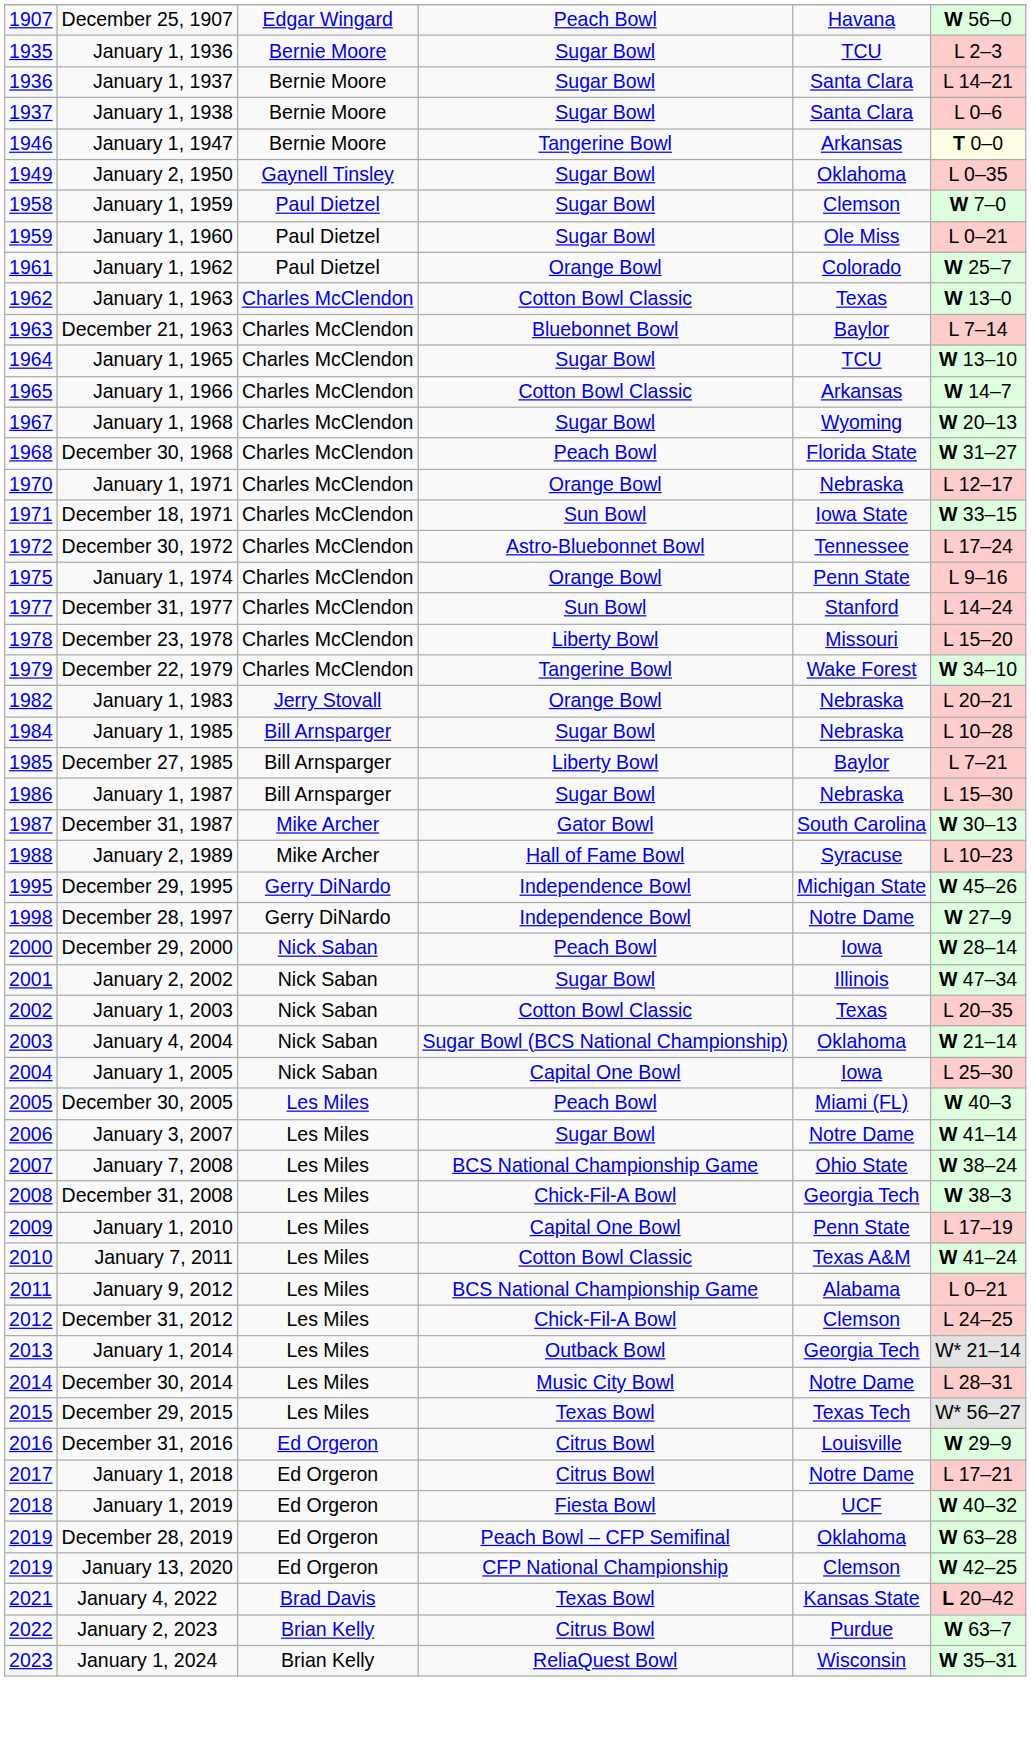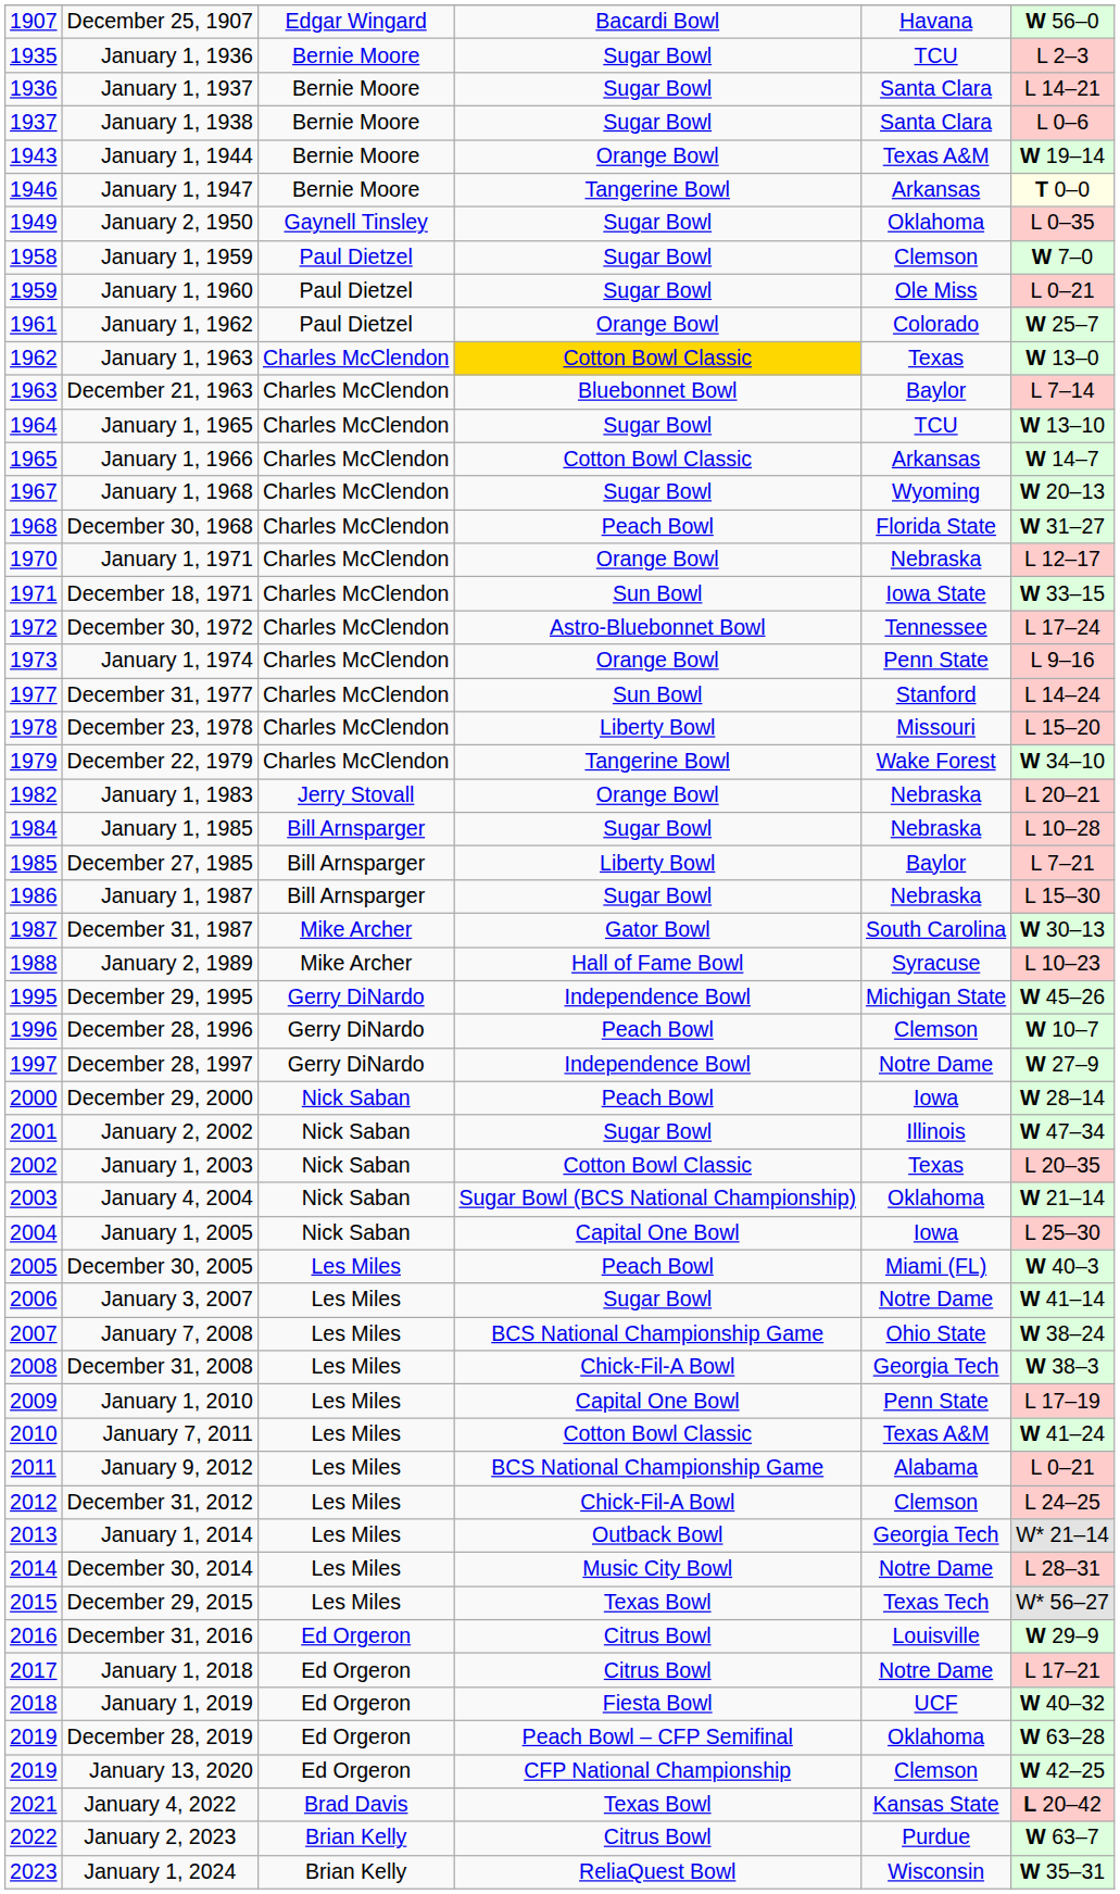December 25, 1907 | column 4: Peach Bowl -> Bacardi Bowl
+ row: 1943 | January 1, 1944 | Bernie Moore | Orange Bowl | Texas A&M | W 19–14
January 1, 1963 | column 4: no background -> gold background
January 1, 1974 | column 1: 1975 -> 1973
+ row: 1996 | December 28, 1996 | Gerry DiNardo | Peach Bowl | Clemson | W 10–7
December 28, 1997 | column 1: 1998 -> 1997
